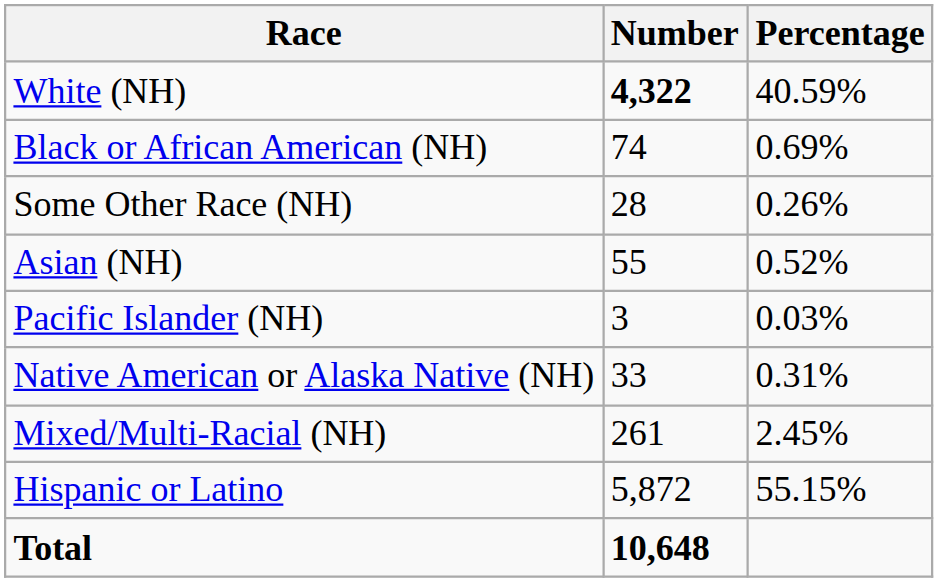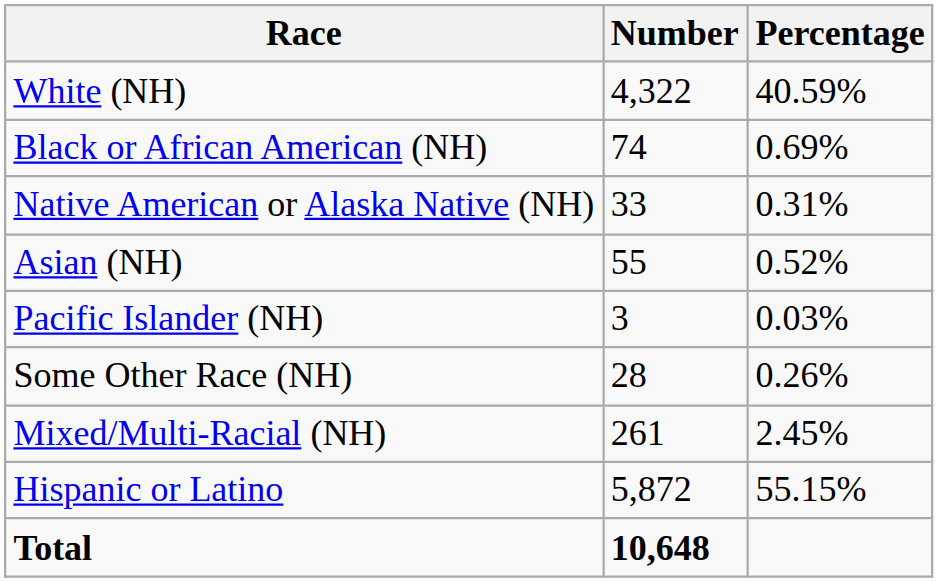White (NH) | Number: bold -> normal
rows swapped: Native American or Alaska Native (NH) <-> Some Other Race (NH)
